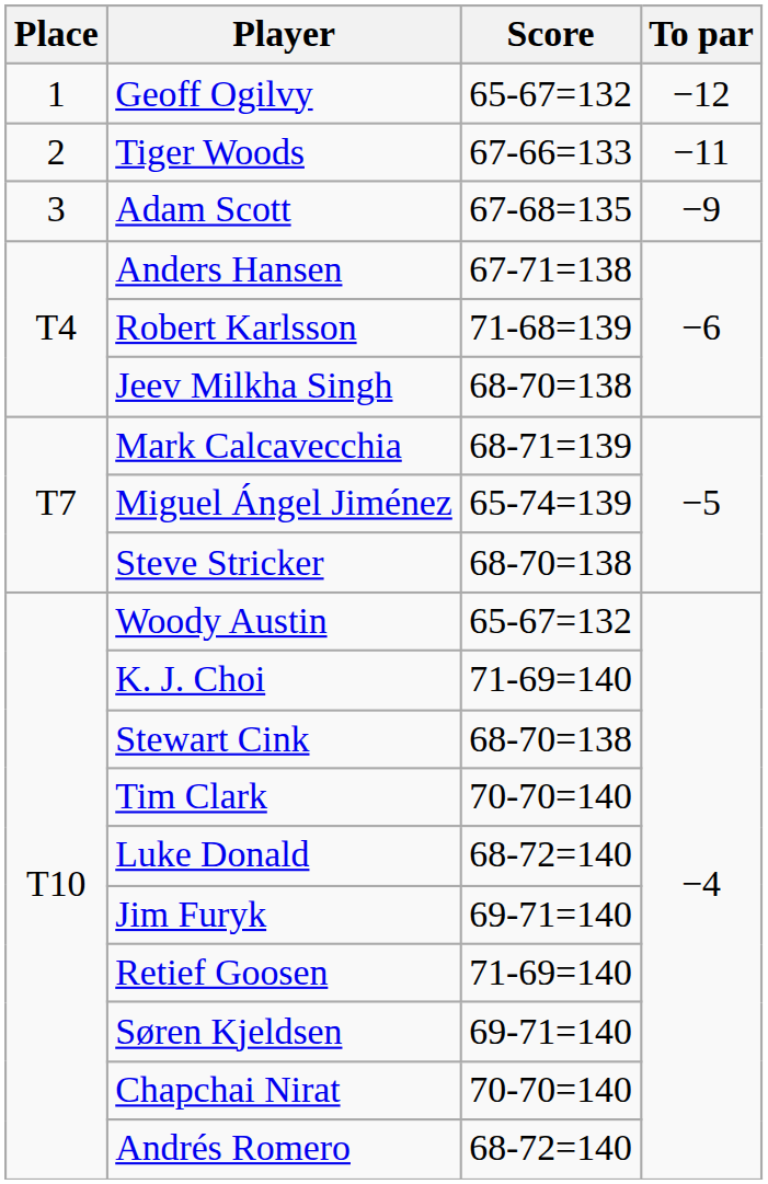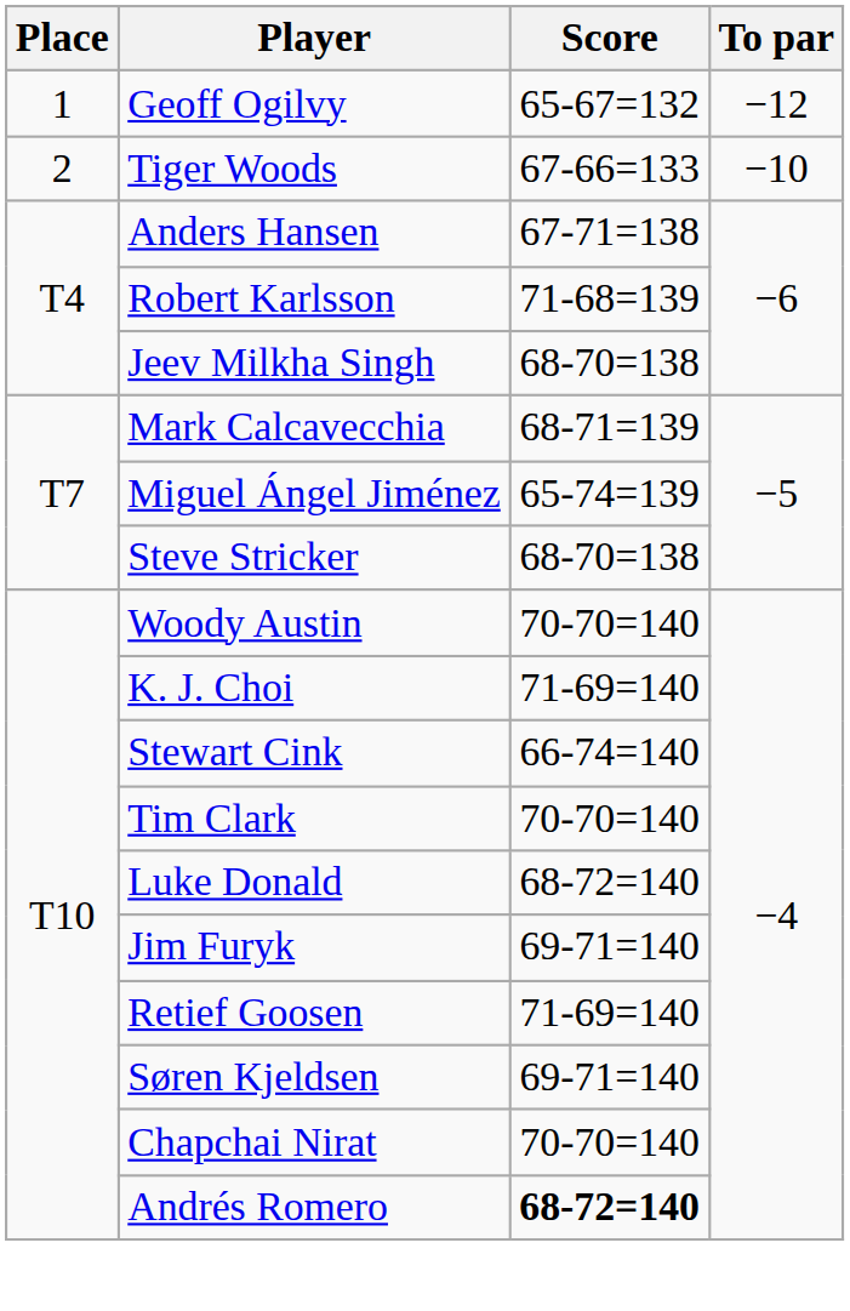Tiger Woods | To par: −11 -> −10
- row: 3 | Adam Scott | 67-68=135 | −9
Woody Austin | Score: 65-67=132 -> 70-70=140
Stewart Cink | Score: 68-70=138 -> 66-74=140
Andrés Romero | Score: normal -> bold
